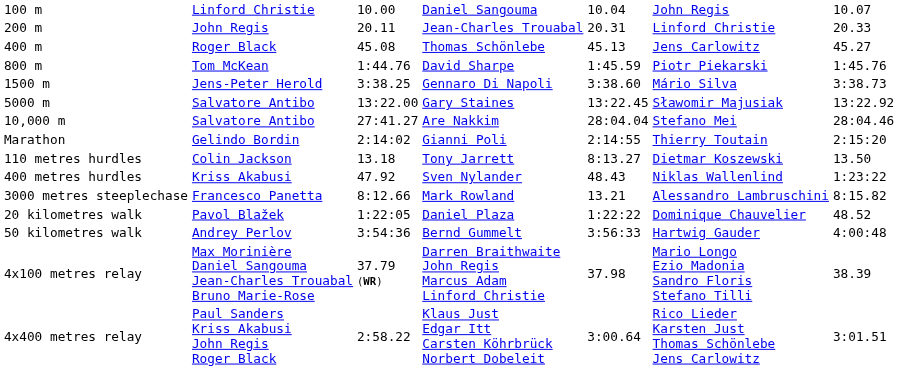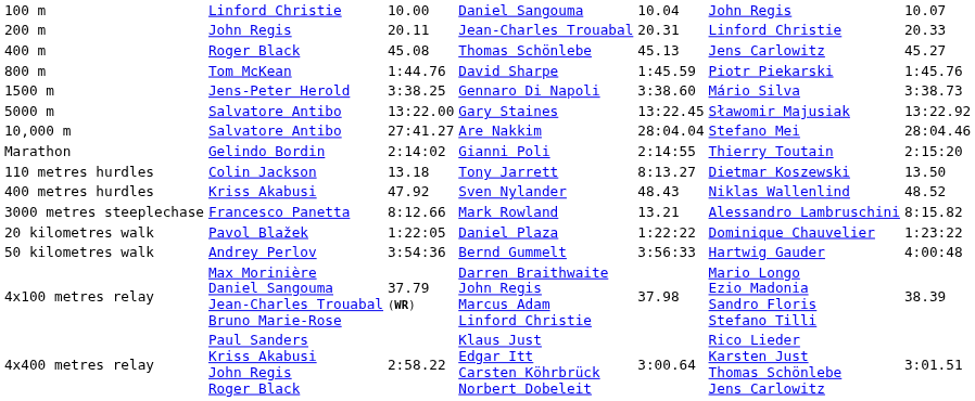400 metres hurdles | column 7: 1:23:22 -> 48.52
20 kilometres walk | column 7: 48.52 -> 1:23:22
